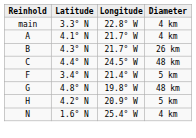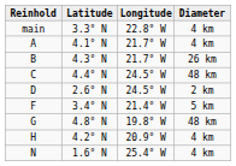+ row: D | 2.6° N | 24.5° W | 2 km
H | Diameter: 5 km -> 4 km
